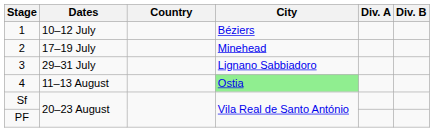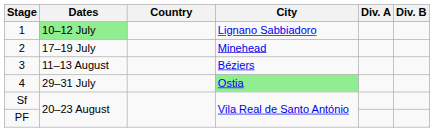1 | Dates: no background -> lightgreen background
1 | City: Béziers -> Lignano Sabbiadoro
3 | Dates: 29–31 July -> 11–13 August
3 | City: Lignano Sabbiadoro -> Béziers
4 | Dates: 11–13 August -> 29–31 July
